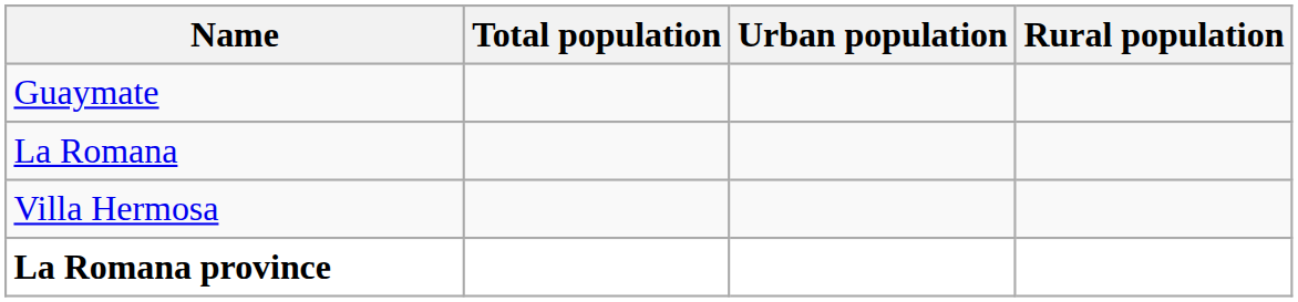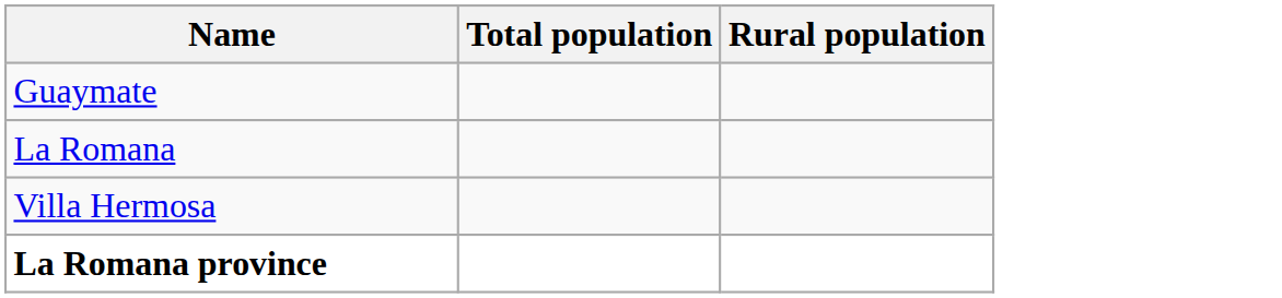- column: Urban population
